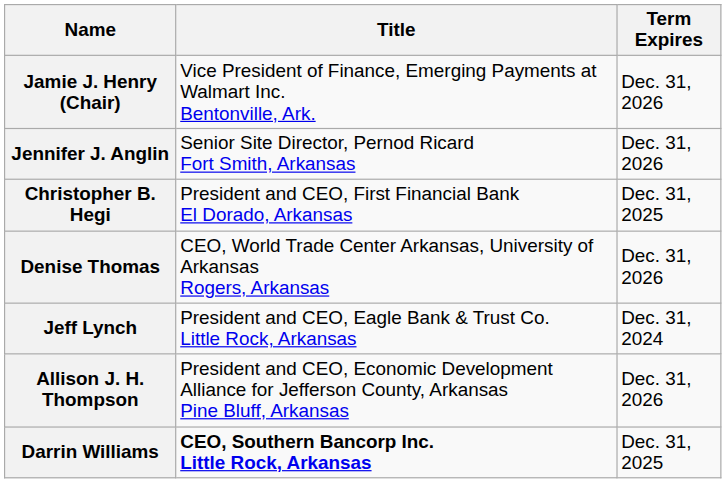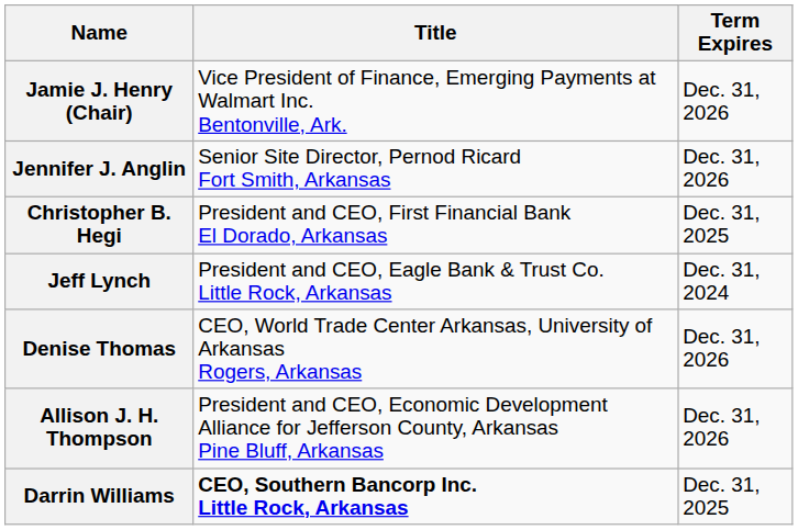rows swapped: Jeff Lynch <-> Denise Thomas
